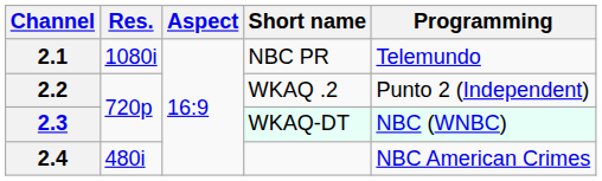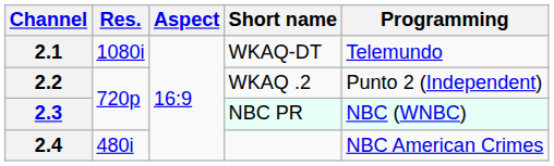2.1 | Short name: NBC PR -> WKAQ-DT
2.3 | Short name: WKAQ-DT -> NBC PR
